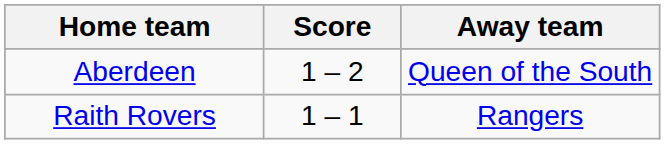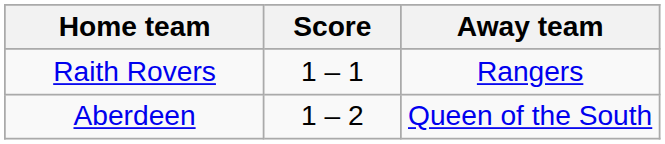rows swapped: Aberdeen <-> Raith Rovers
